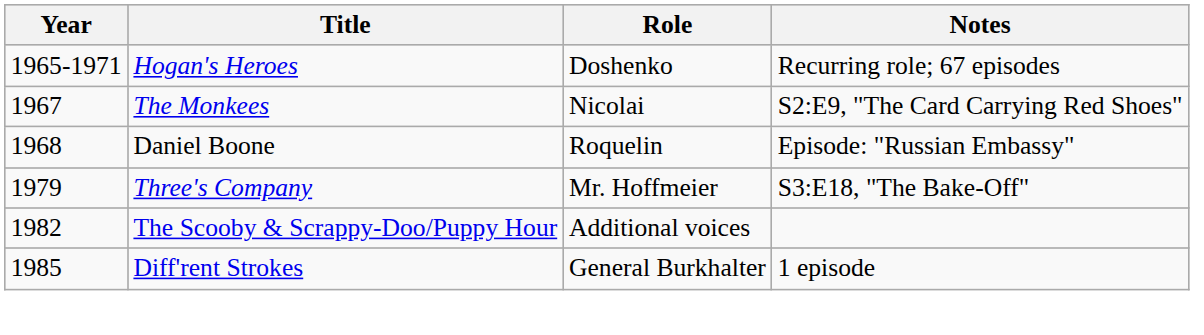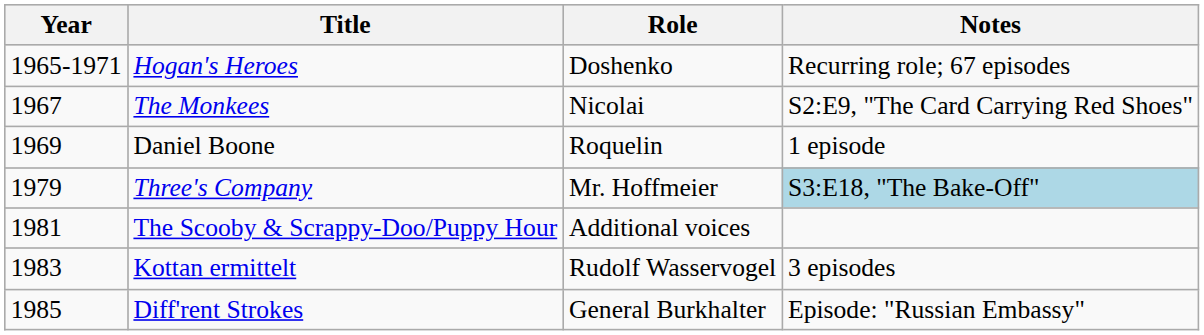Daniel Boone | Year: 1968 -> 1969
Daniel Boone | Notes: Episode: "Russian Embassy" -> 1 episode
Three's Company | Notes: no background -> lightblue background
The Scooby & Scrappy-Doo/Puppy Hour | Year: 1982 -> 1981
+ row: 1983 | Kottan ermittelt | Rudolf Wasservogel | 3 episodes
Diff'rent Strokes | Notes: 1 episode -> Episode: "Russian Embassy"
